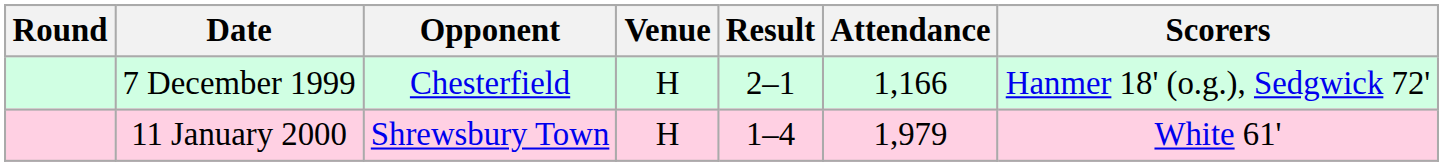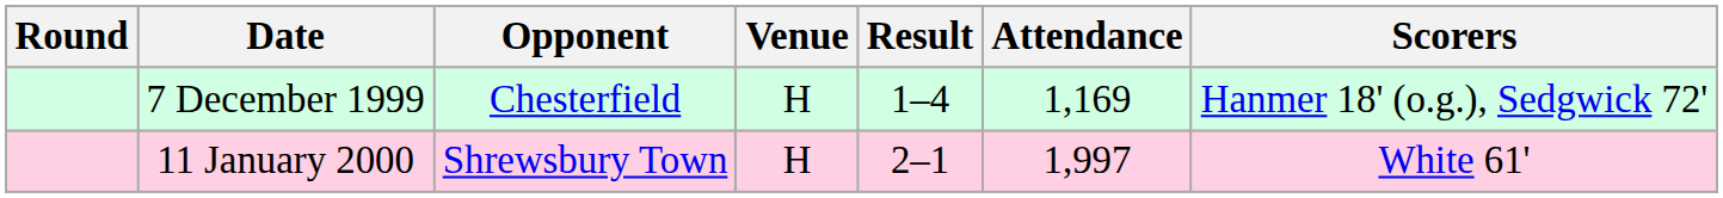7 December 1999 | Result: 2–1 -> 1–4
7 December 1999 | Attendance: 1,166 -> 1,169
11 January 2000 | Result: 1–4 -> 2–1
11 January 2000 | Attendance: 1,979 -> 1,997
